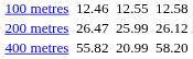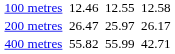200 metres | column 5: 25.99 -> 25.97
200 metres | column 7: 26.12 -> 26.17
400 metres | column 5: 20.99 -> 55.99
400 metres | column 7: 58.20 -> 42.71
